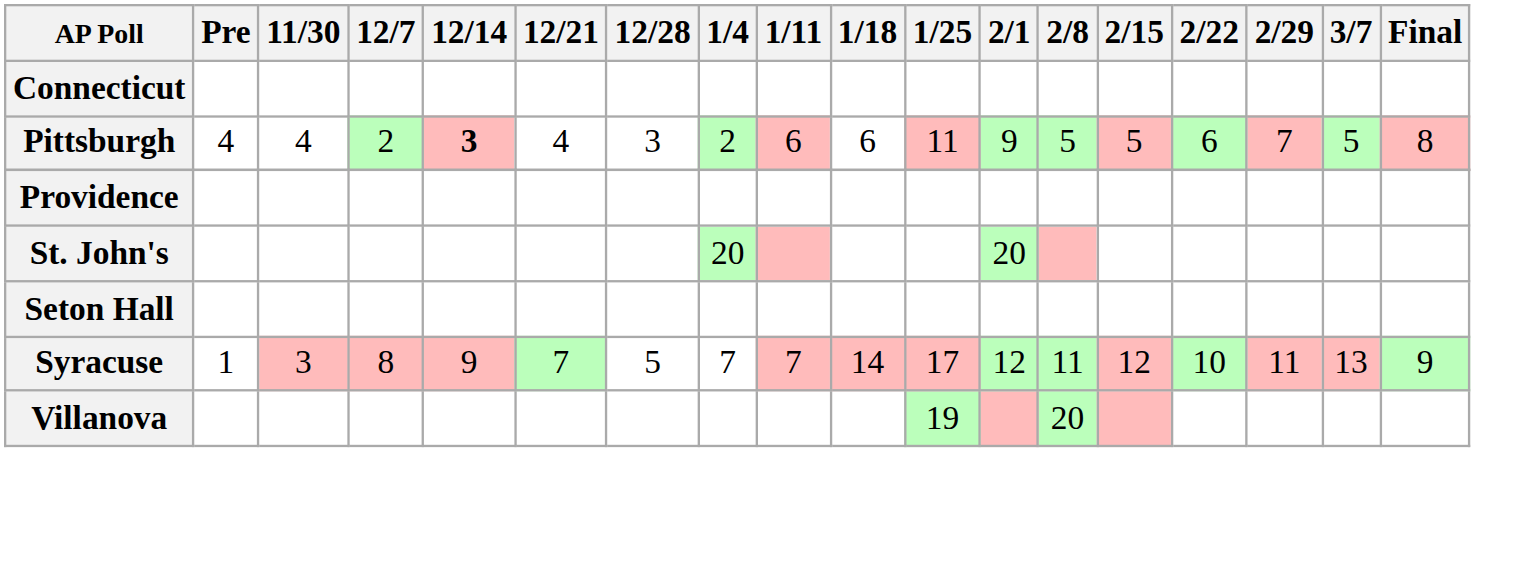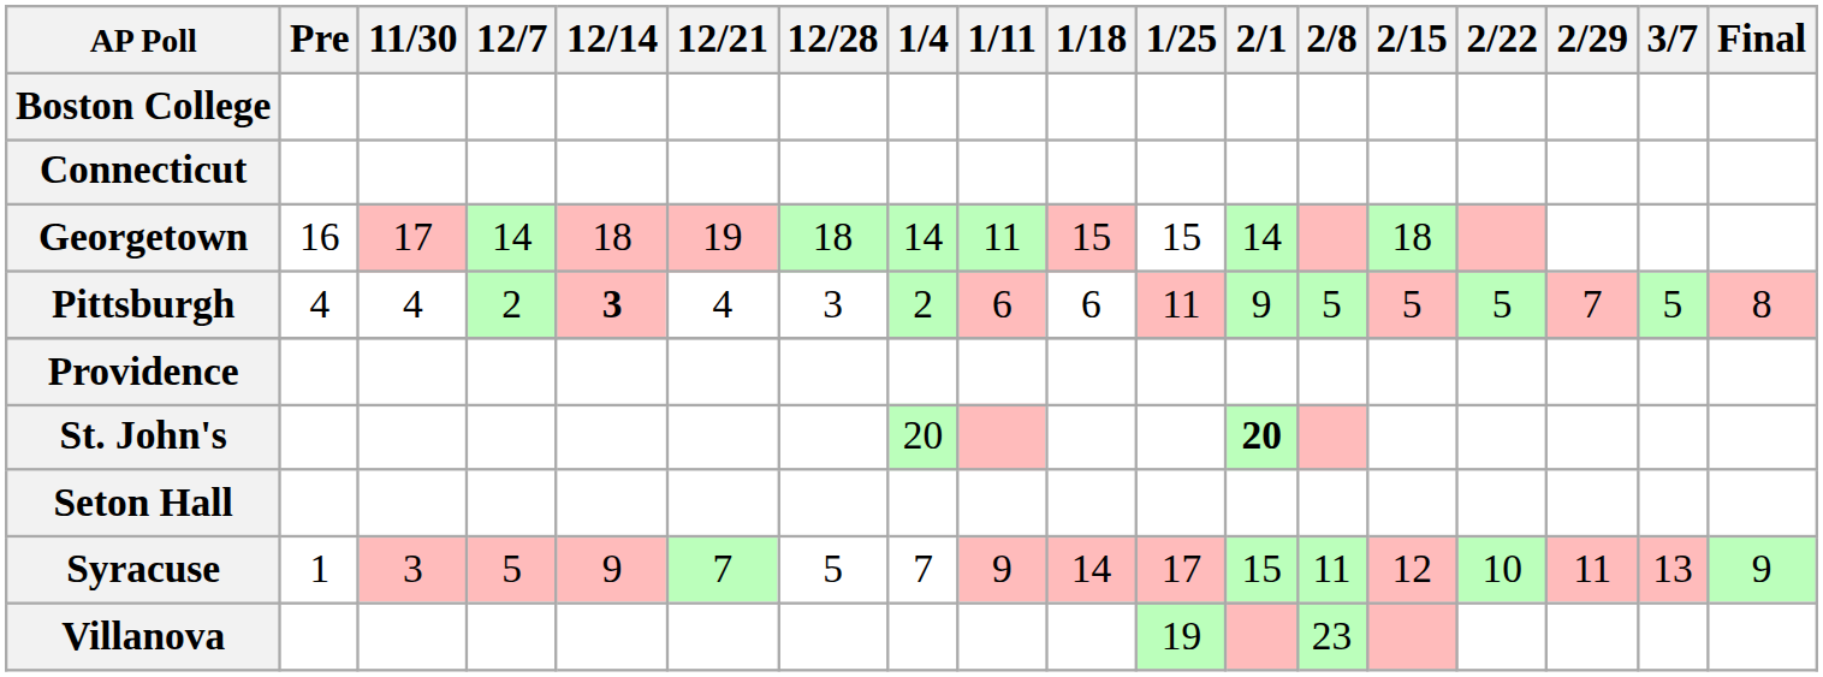+ row: Boston College
+ row: Georgetown | 16 | 17 | 14 | 18 | 19 | 18 | 14 | 11 | 15 | 15 | 14 | 18
Pittsburgh | 2/22: 6 -> 5
St. John's | 2/1: normal -> bold
Syracuse | 12/7: 8 -> 5
Syracuse | 1/11: 7 -> 9
Syracuse | 2/1: 12 -> 15
Villanova | 2/8: 20 -> 23
